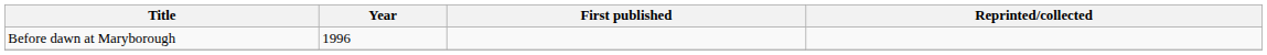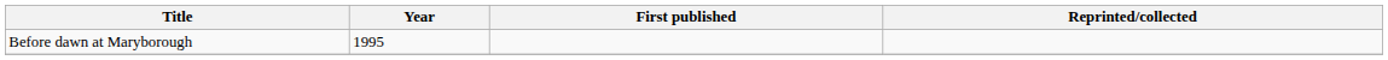Before dawn at Maryborough | Year: 1996 -> 1995
